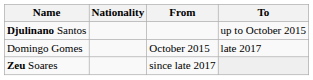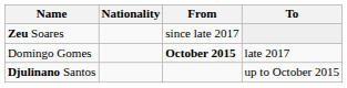rows swapped: Djulinano Santos <-> Zeu Soares
Domingo Gomes | From: normal -> bold
